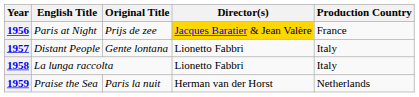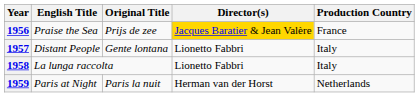1956 | English Title: Paris at Night -> Praise the Sea
1959 | English Title: Praise the Sea -> Paris at Night
